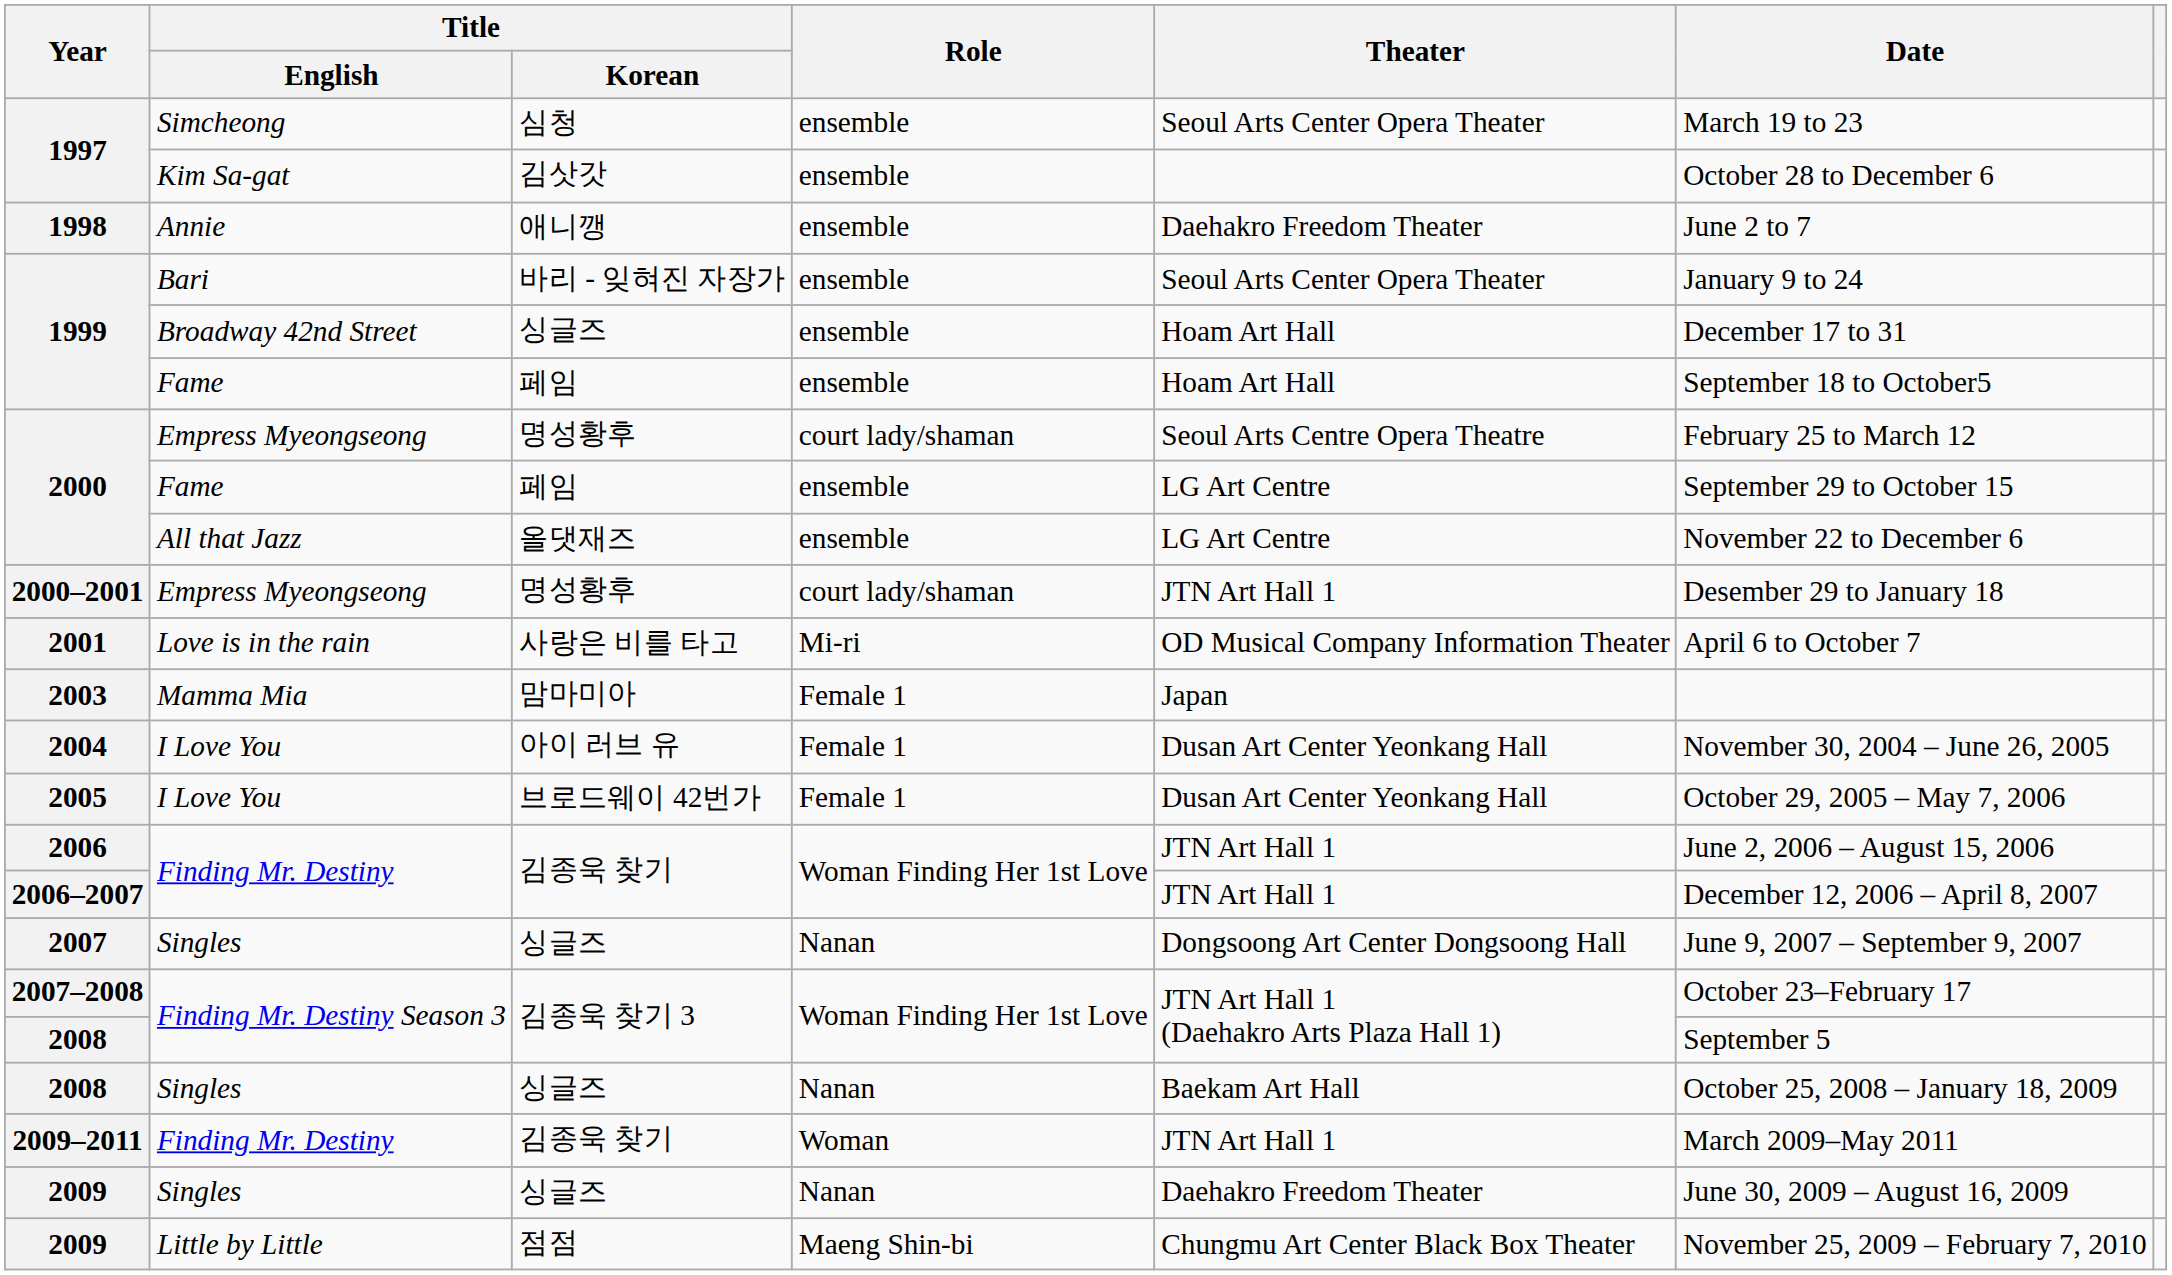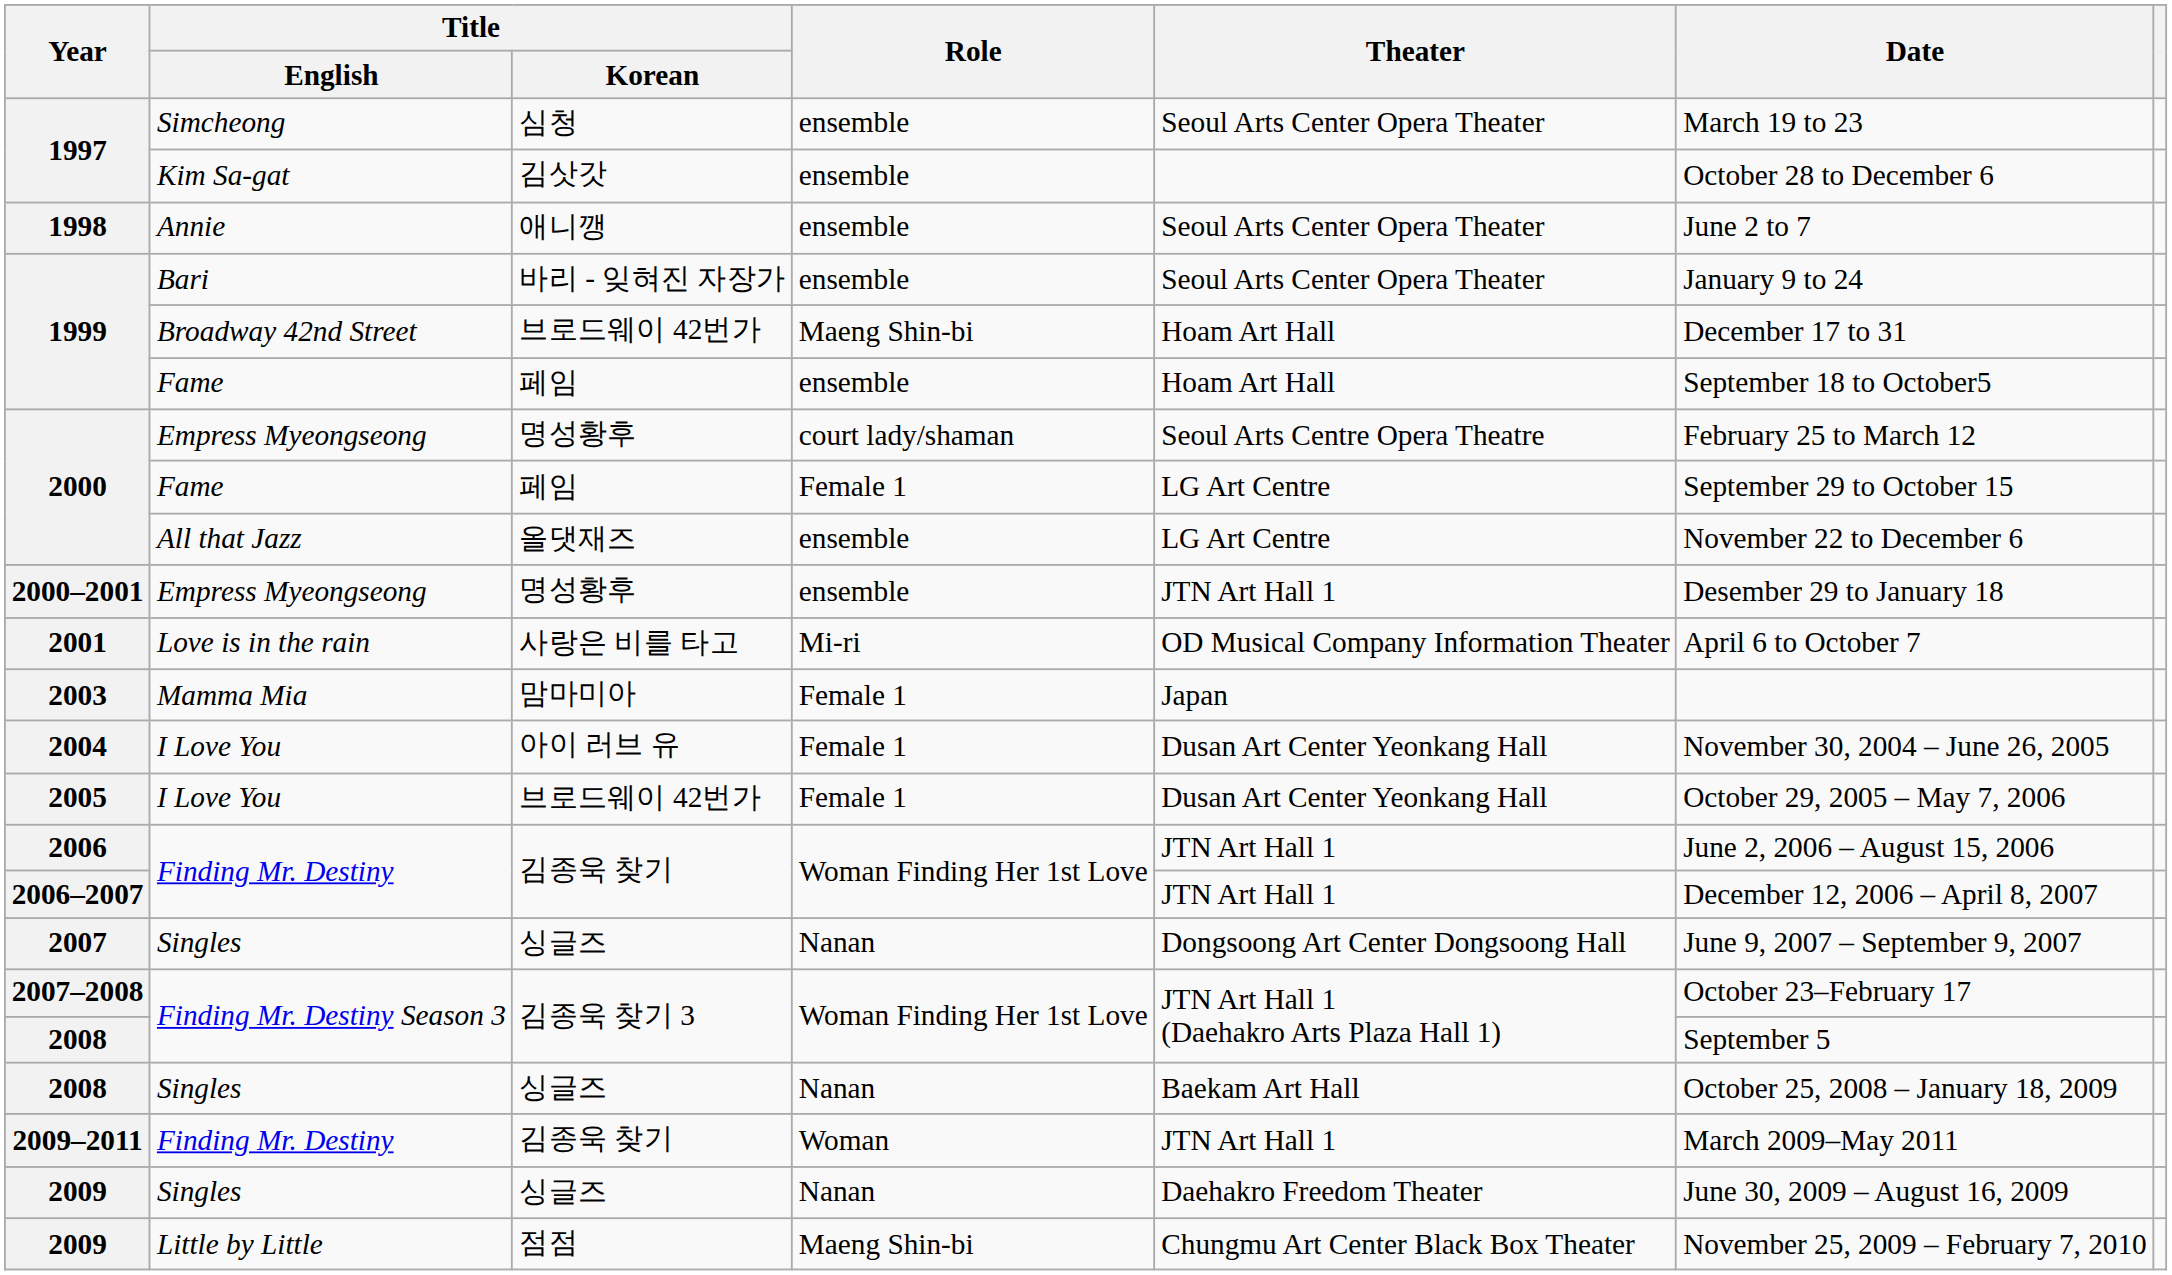1998 | Theater: Daehakro Freedom Theater -> Seoul Arts Center Opera Theater
1999 / Broadway 42nd Street | Title / Korean: 싱글즈 -> 브로드웨이 42번가
1999 / Broadway 42nd Street | Role: ensemble -> Maeng Shin-bi
2000 / Fame | Role: ensemble -> Female 1
2000–2001 | Role: court lady/shaman -> ensemble
